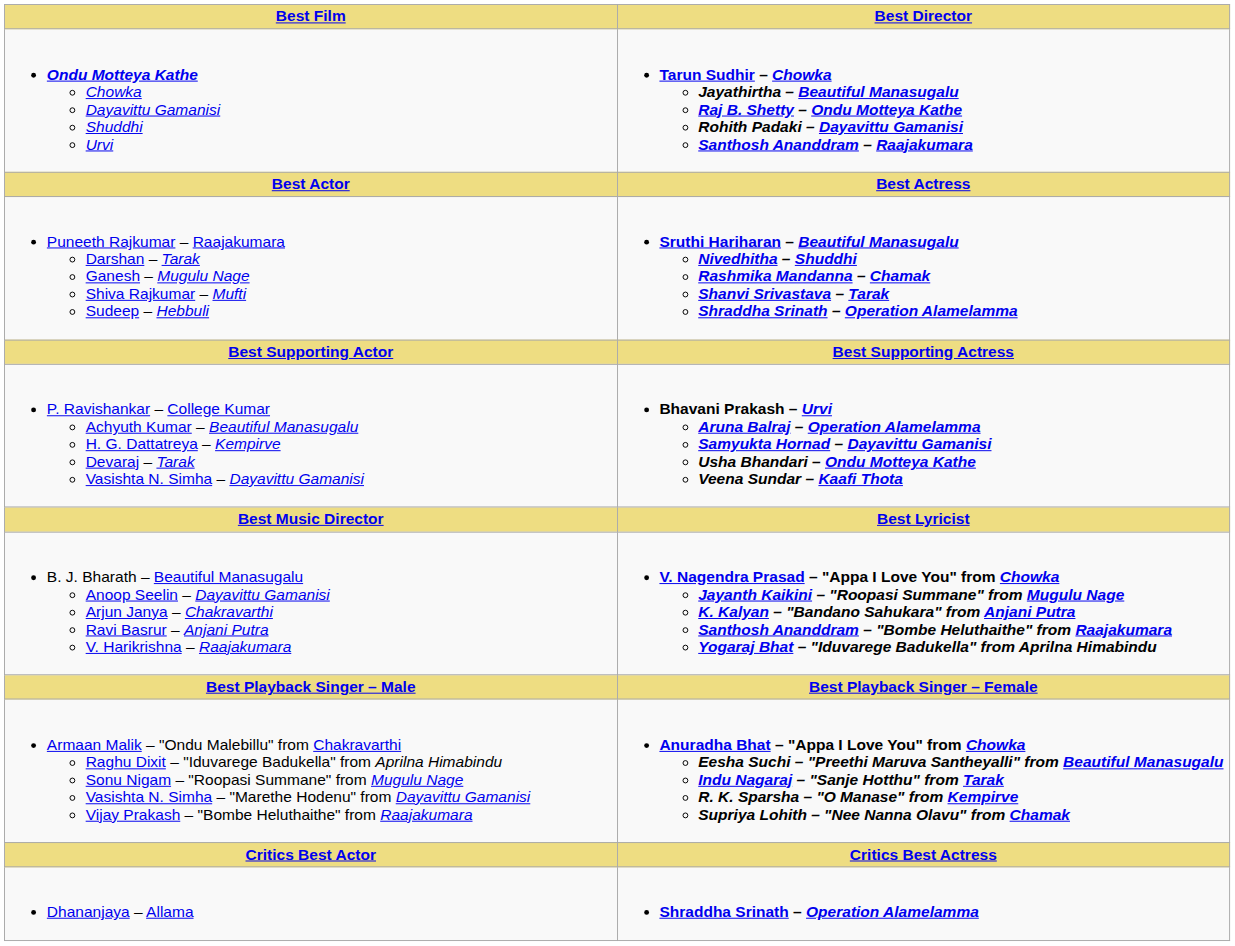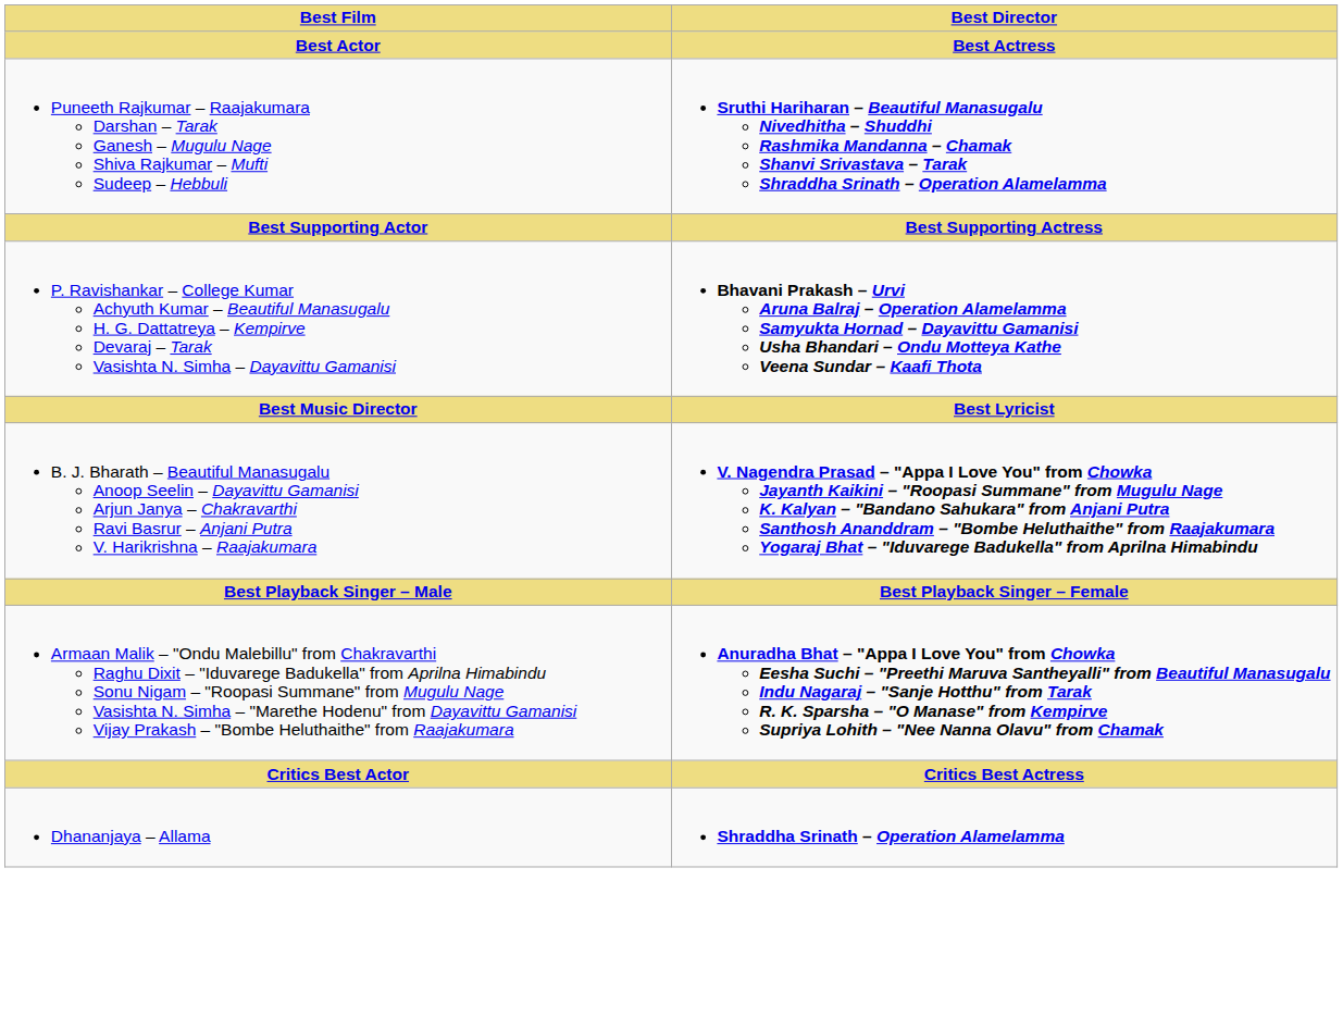- row: Ondu Motteya Kathe Chowka Dayavittu Gamanisi Shuddhi Urvi | Tarun Sudhir – Chowka Jayathirtha – Beautiful Manasugalu Raj B. Shetty – Ondu Motteya Kathe Rohith Padaki – Dayavittu Gamanisi Santhosh Ananddram – Raajakumara
